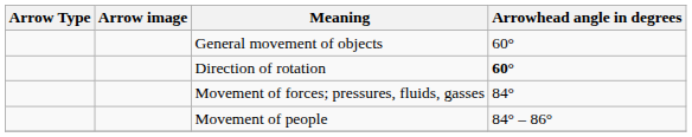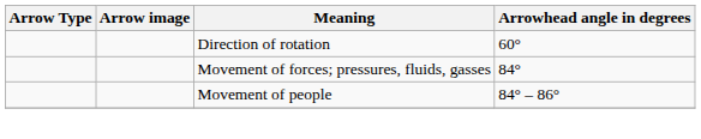- row: General movement of objects | 60°
Direction of rotation | Arrowhead angle in degrees: bold -> normal
